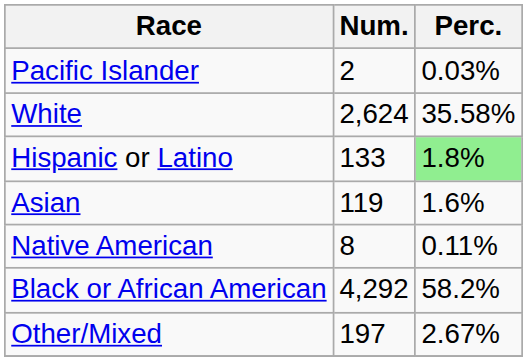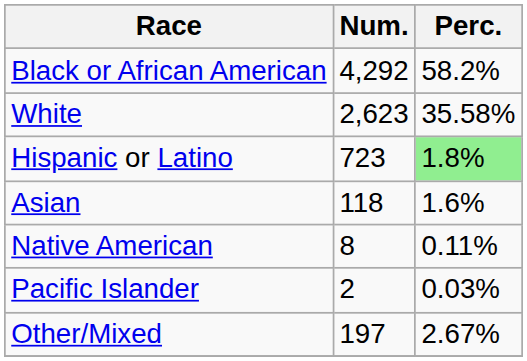rows swapped: Black or African American <-> Pacific Islander
White | Num.: 2,624 -> 2,623
Hispanic or Latino | Num.: 133 -> 723
Asian | Num.: 119 -> 118
